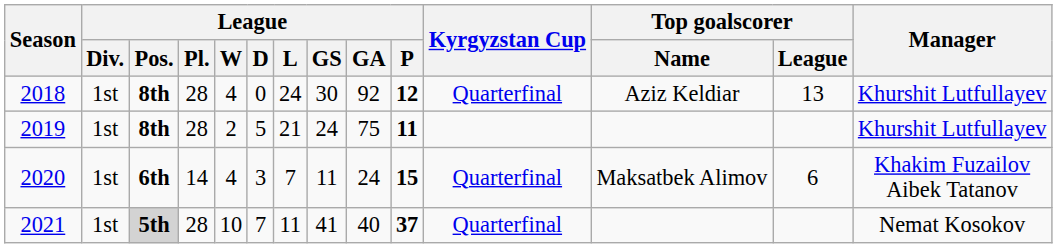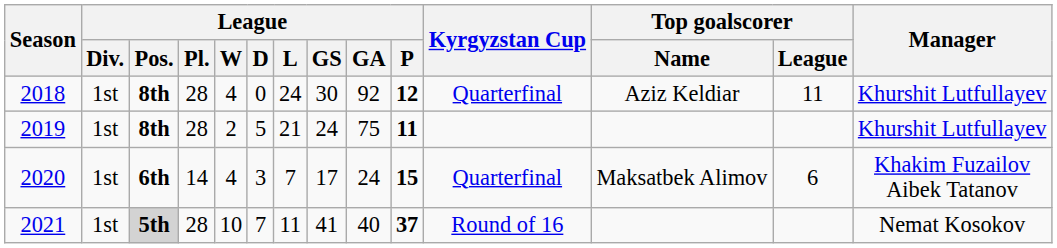2018 | Top goalscorer / League: 13 -> 11
2020 | League / GS: 11 -> 17
2021 | Kyrgyzstan Cup: Quarterfinal -> Round of 16
